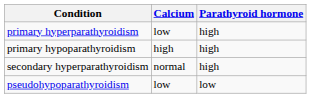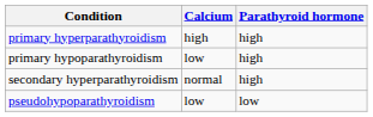primary hyperparathyroidism | Calcium: low -> high
primary hypoparathyroidism | Calcium: high -> low
